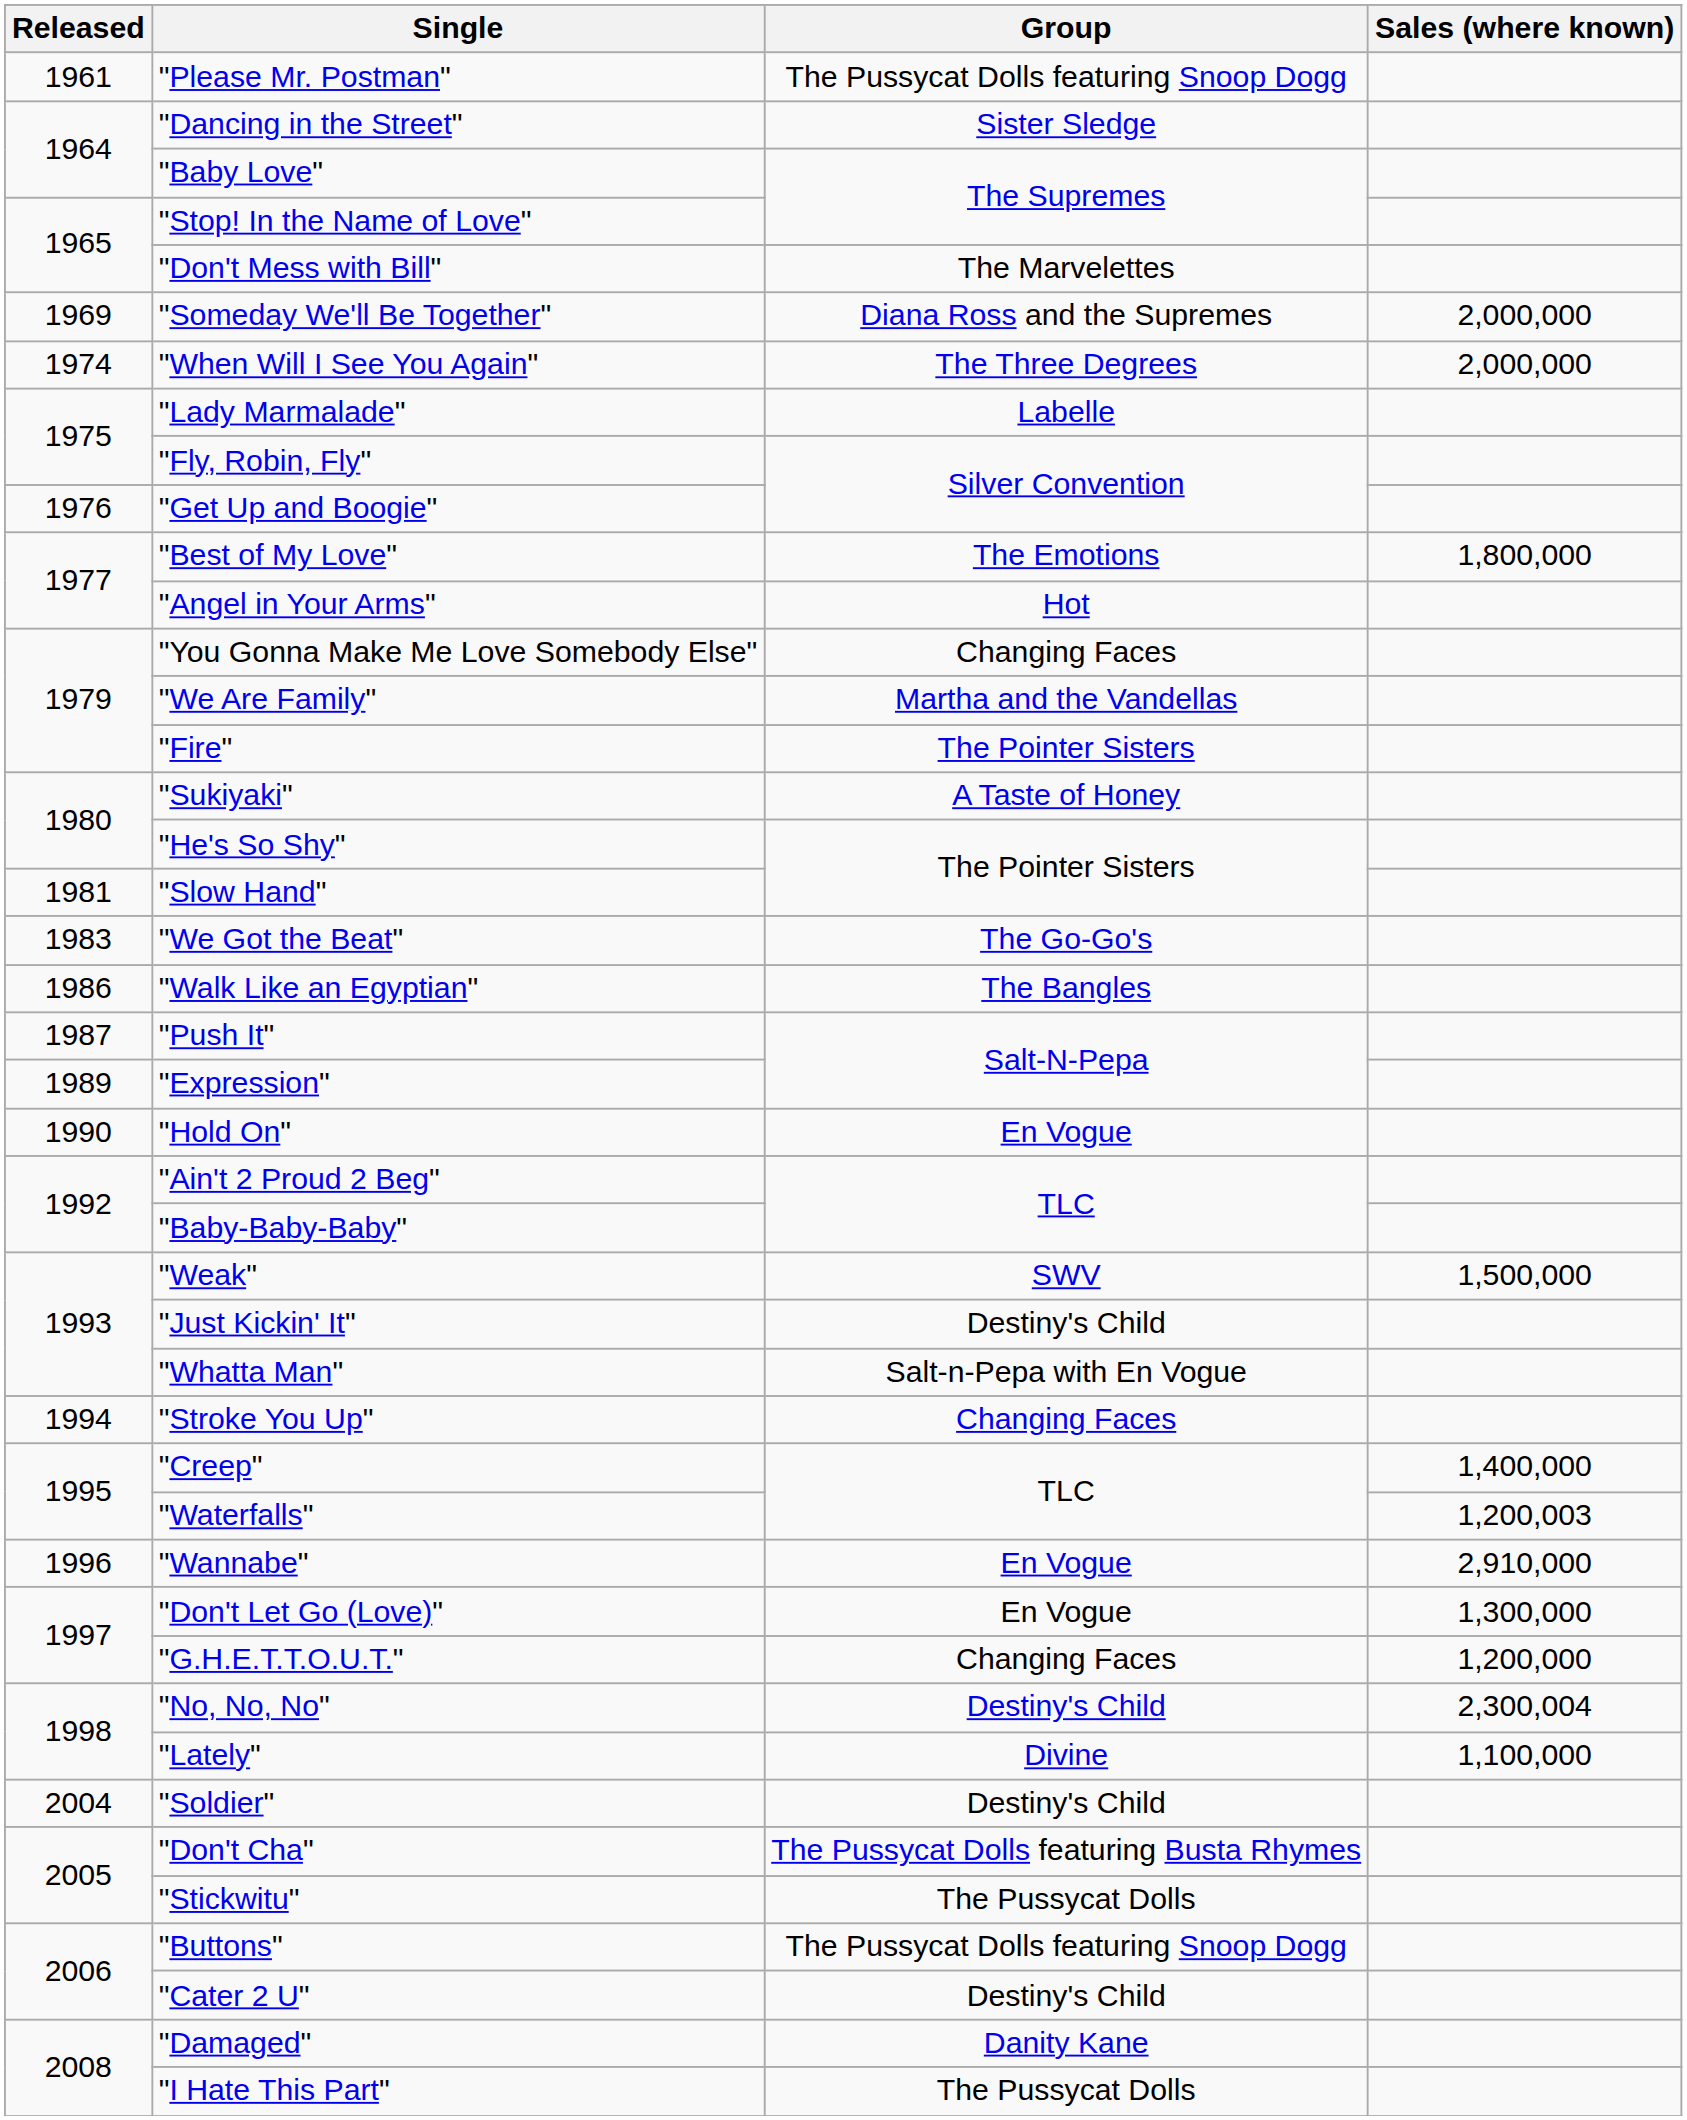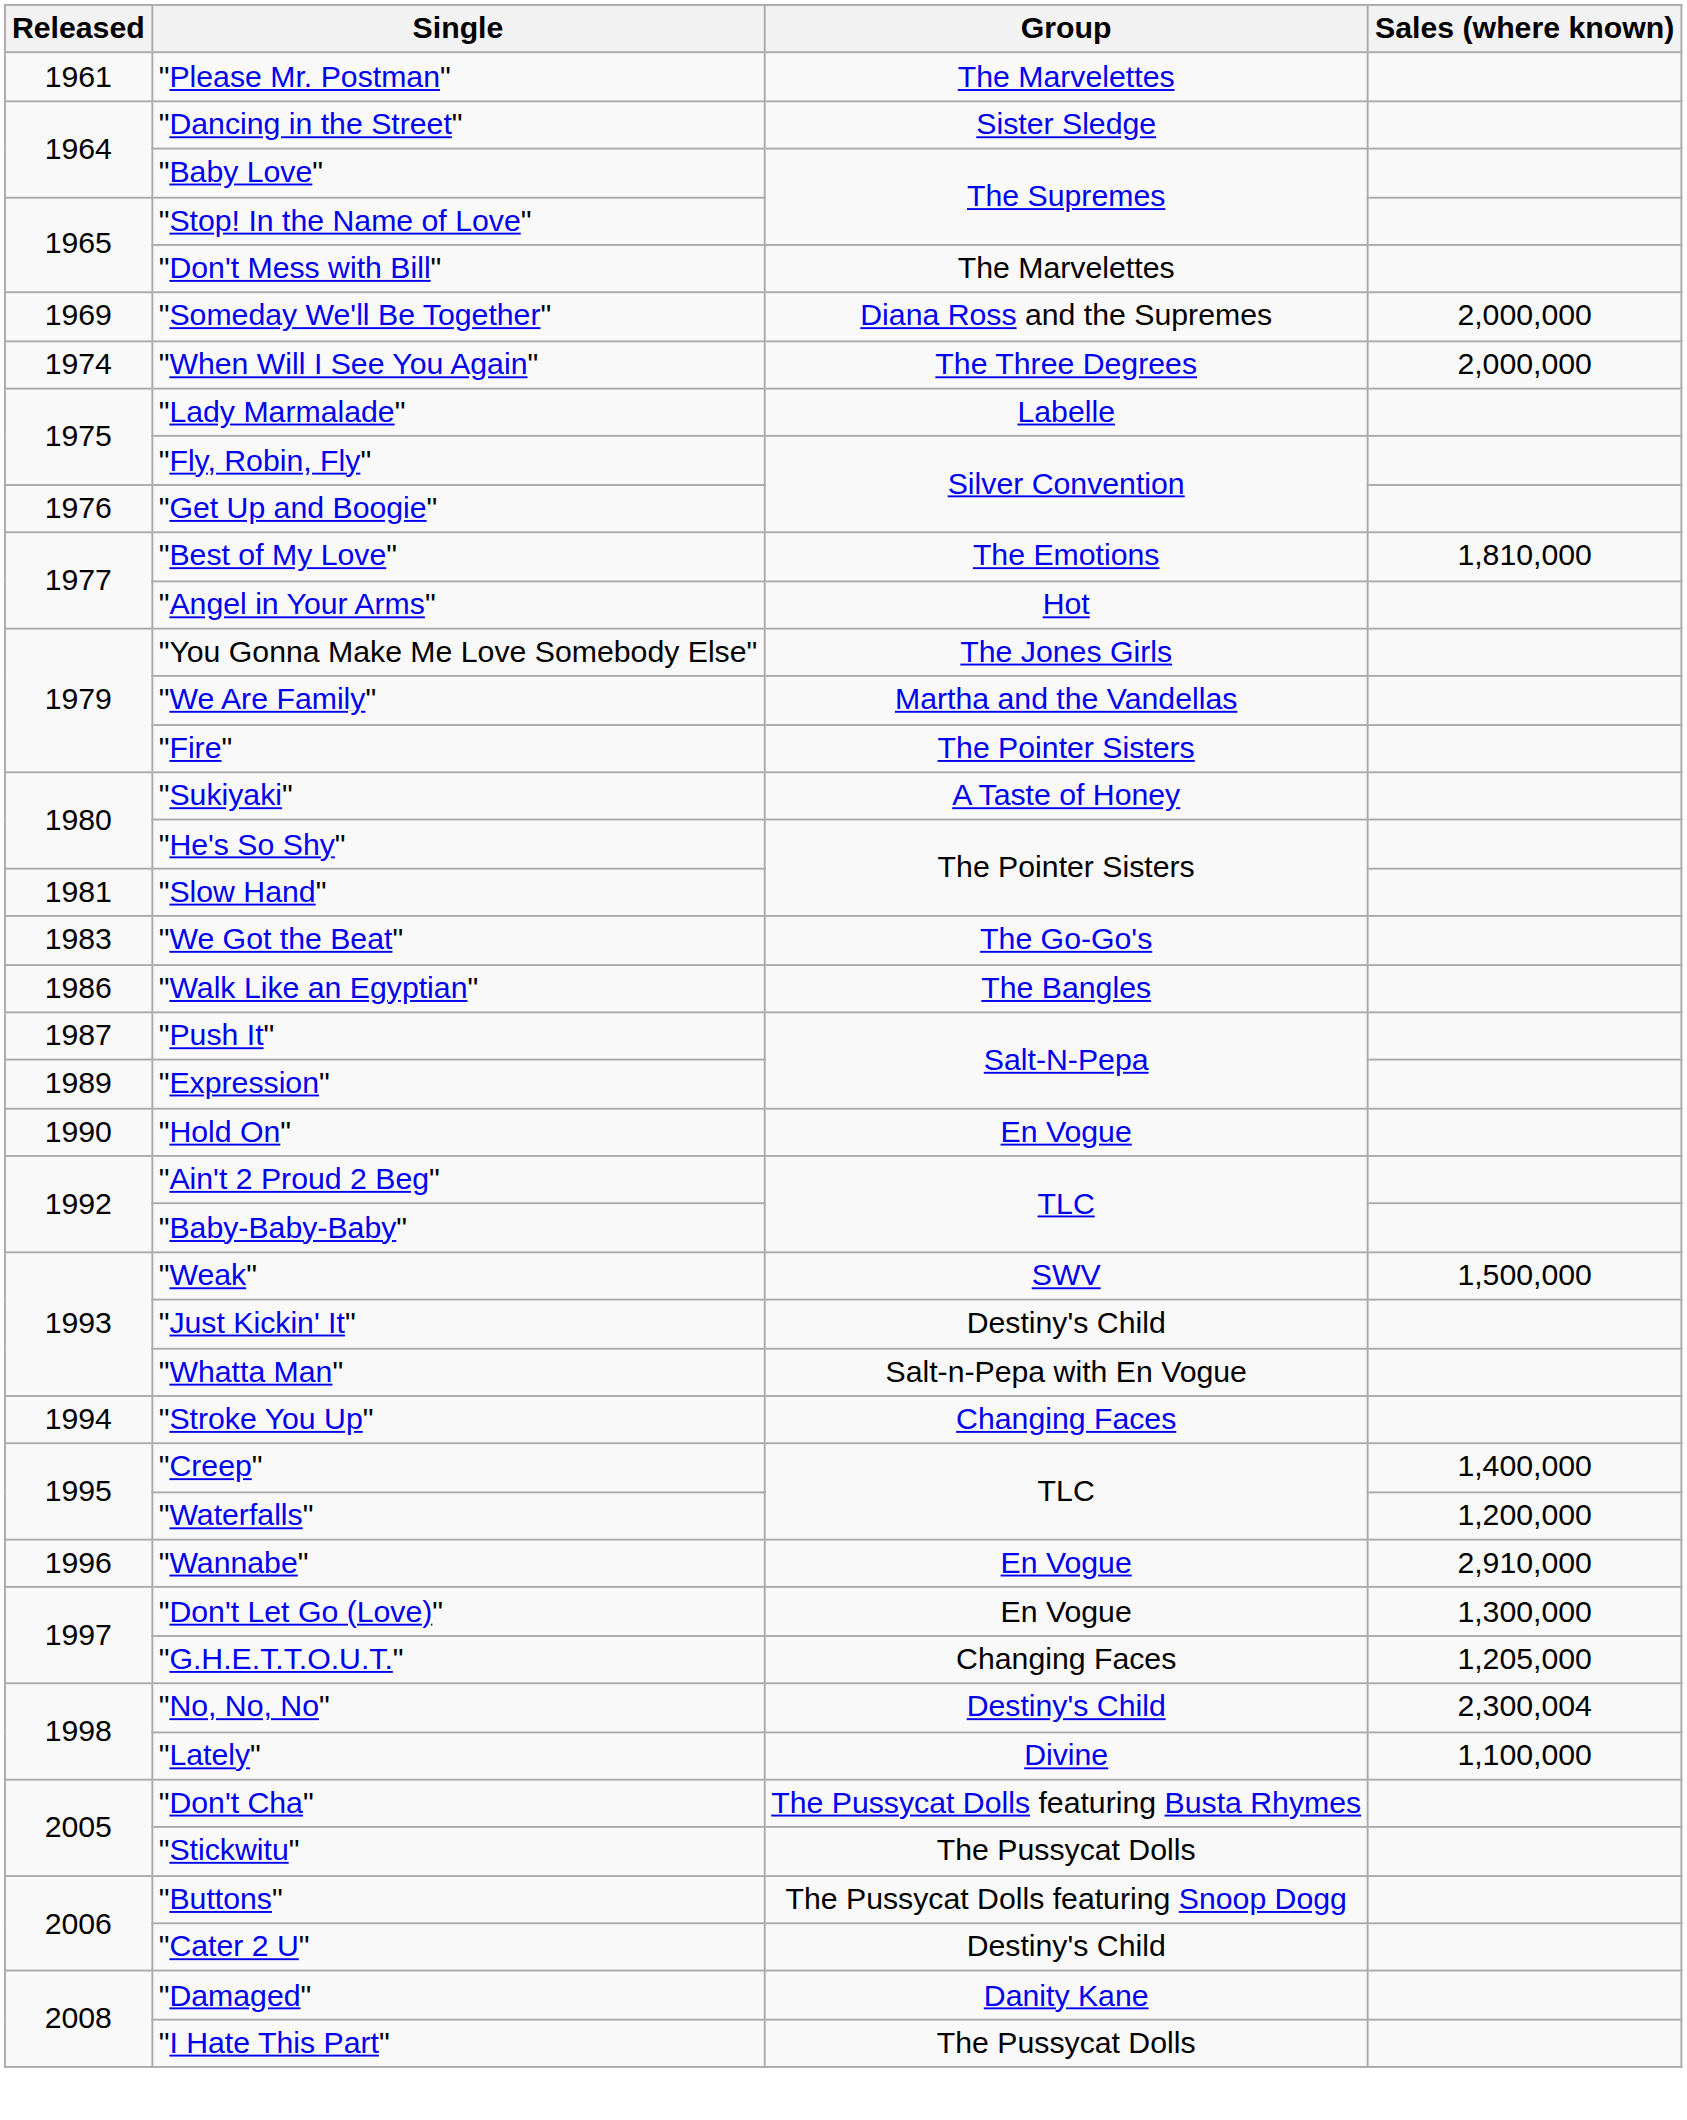"Please Mr. Postman" | Group: The Pussycat Dolls featuring Snoop Dogg -> The Marvelettes
"Best of My Love" | Sales (where known): 1,800,000 -> 1,810,000
"You Gonna Make Me Love Somebody Else" | Group: Changing Faces -> The Jones Girls
"Waterfalls" | Sales (where known): 1,200,003 -> 1,200,000
"G.H.E.T.T.O.U.T." | Sales (where known): 1,200,000 -> 1,205,000
- row: 2004 | "Soldier" | Destiny's Child
